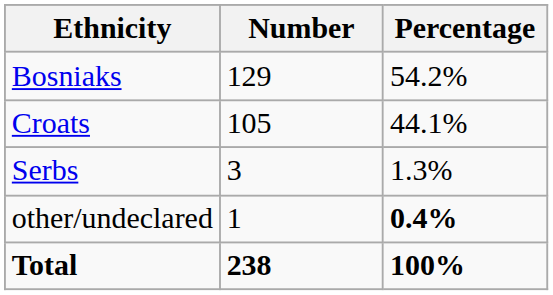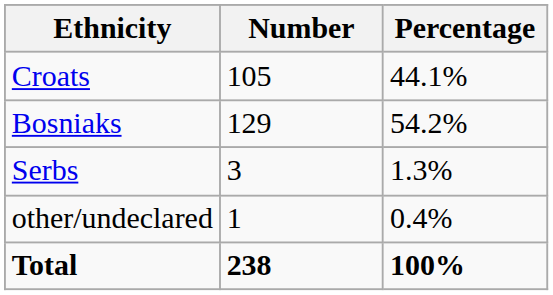rows swapped: Bosniaks <-> Croats
other/undeclared | Percentage: bold -> normal
